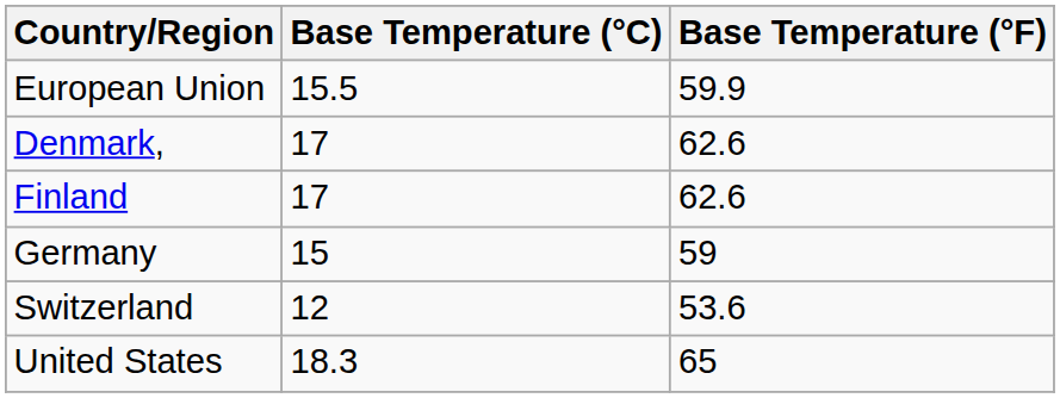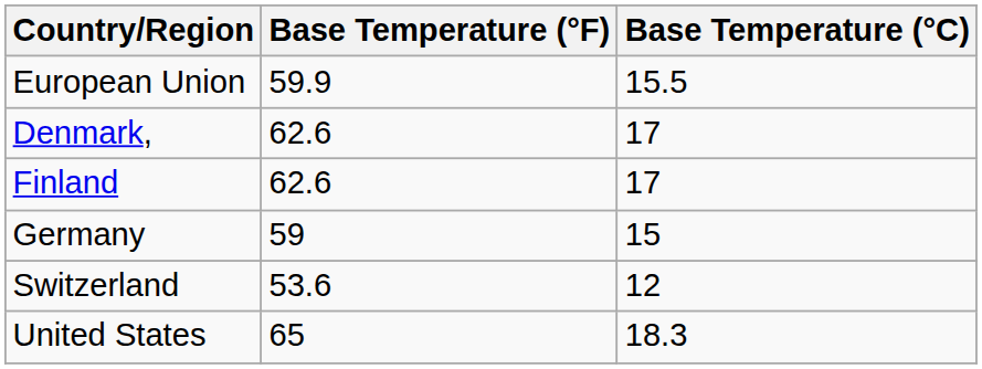columns swapped: Base Temperature (°C) <-> Base Temperature (°F)
